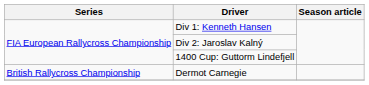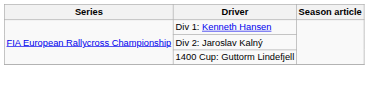- row: British Rallycross Championship | Dermot Carnegie
